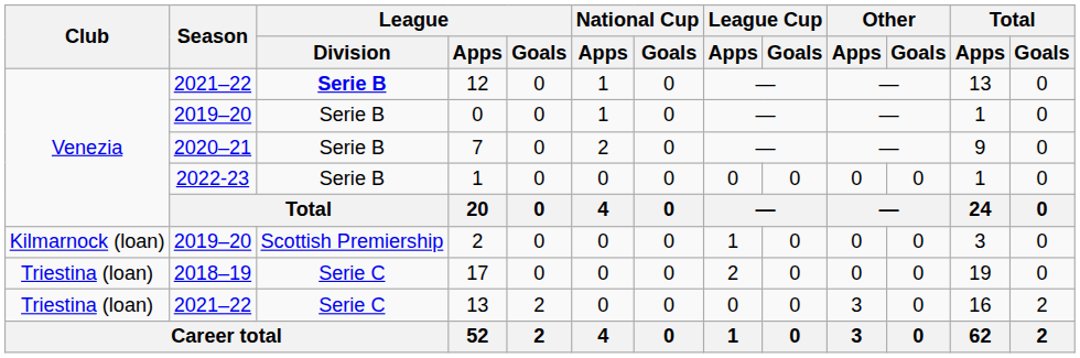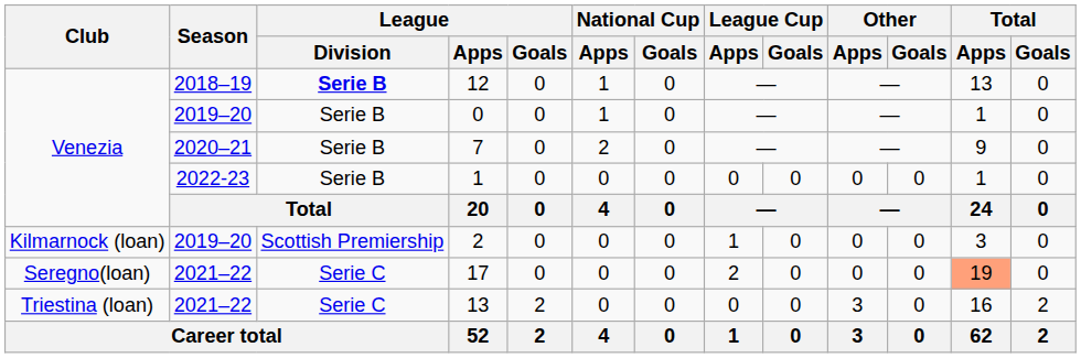12 | Season: 2021–22 -> 2018–19
17 | Club: Triestina (loan) -> Seregno(loan)
17 | Season: 2018–19 -> 2021–22
17 | Total / Apps: no background -> lightsalmon background
